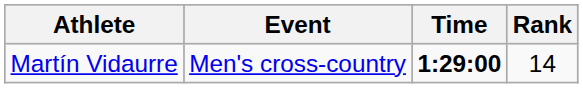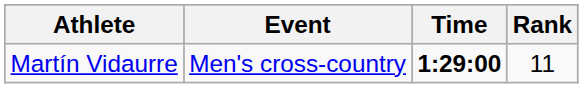Martín Vidaurre | Rank: 14 -> 11
